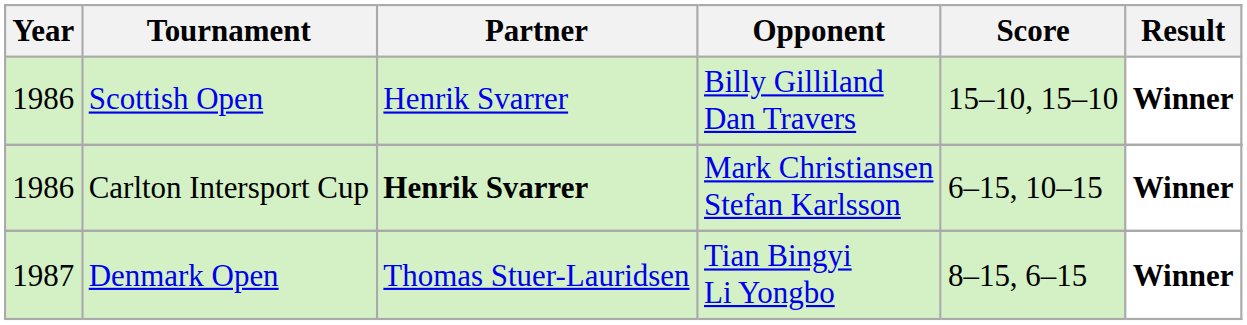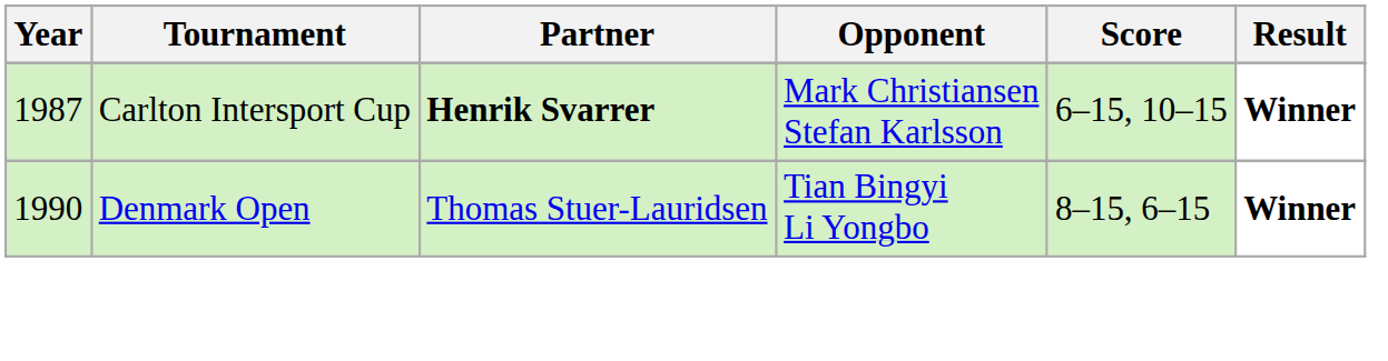- row: 1986 | Scottish Open | Henrik Svarrer | Billy Gilliland Dan Travers | 15–10, 15–10 | Winner
Carlton Intersport Cup | Year: 1986 -> 1987
Denmark Open | Year: 1987 -> 1990
